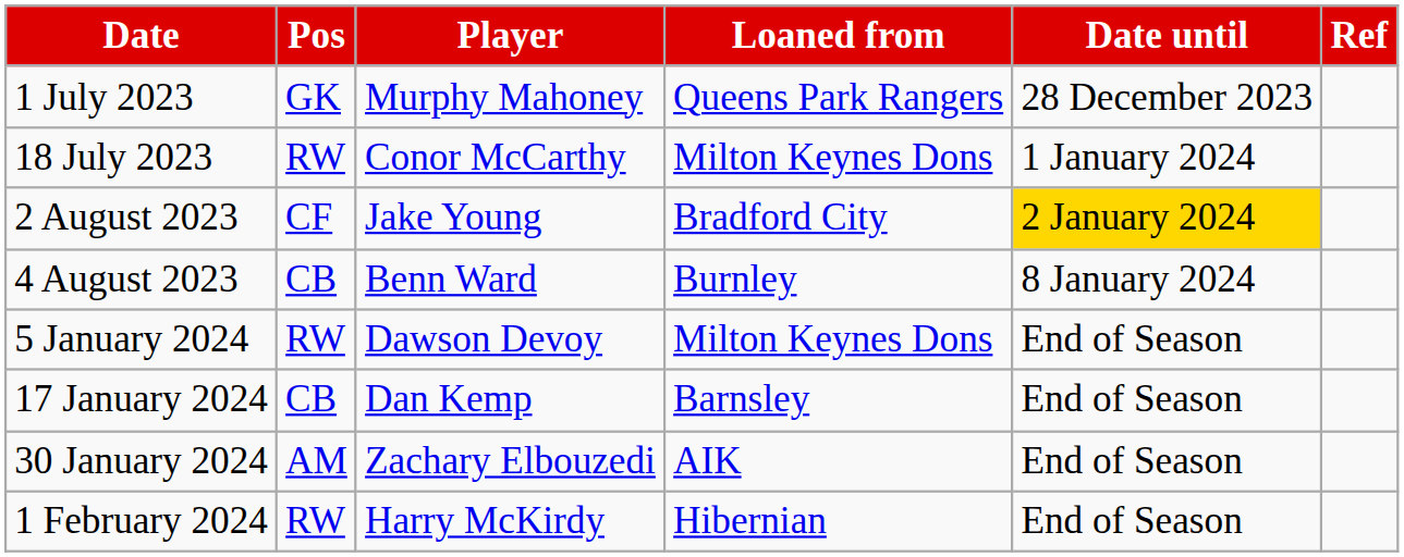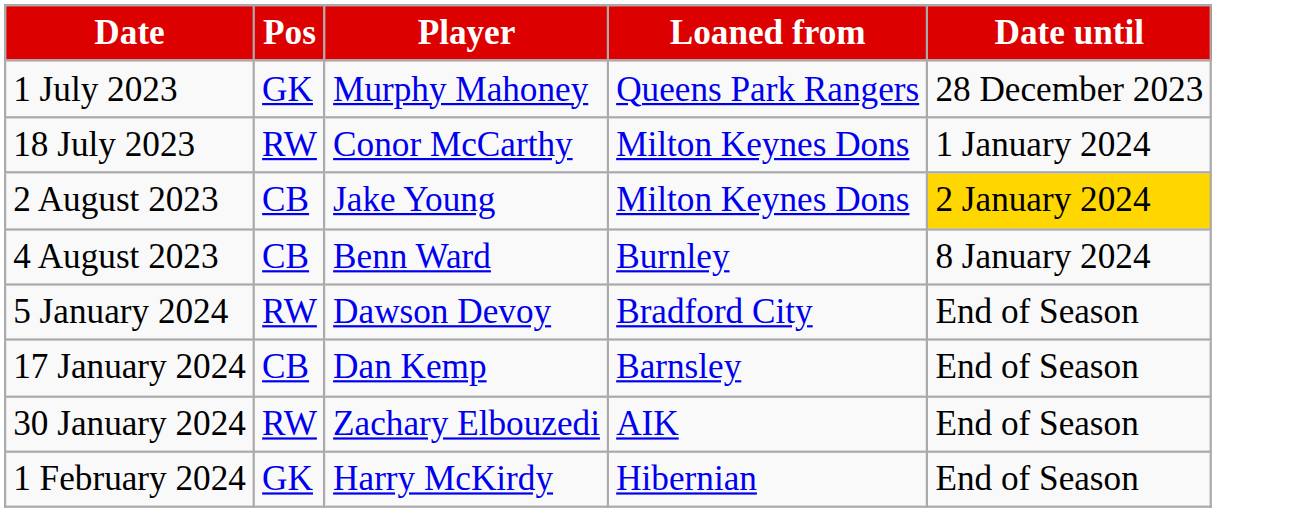- column: Ref
2 August 2023 | Pos: CF -> CB
2 August 2023 | Loaned from: Bradford City -> Milton Keynes Dons
5 January 2024 | Loaned from: Milton Keynes Dons -> Bradford City
30 January 2024 | Pos: AM -> RW
1 February 2024 | Pos: RW -> GK
